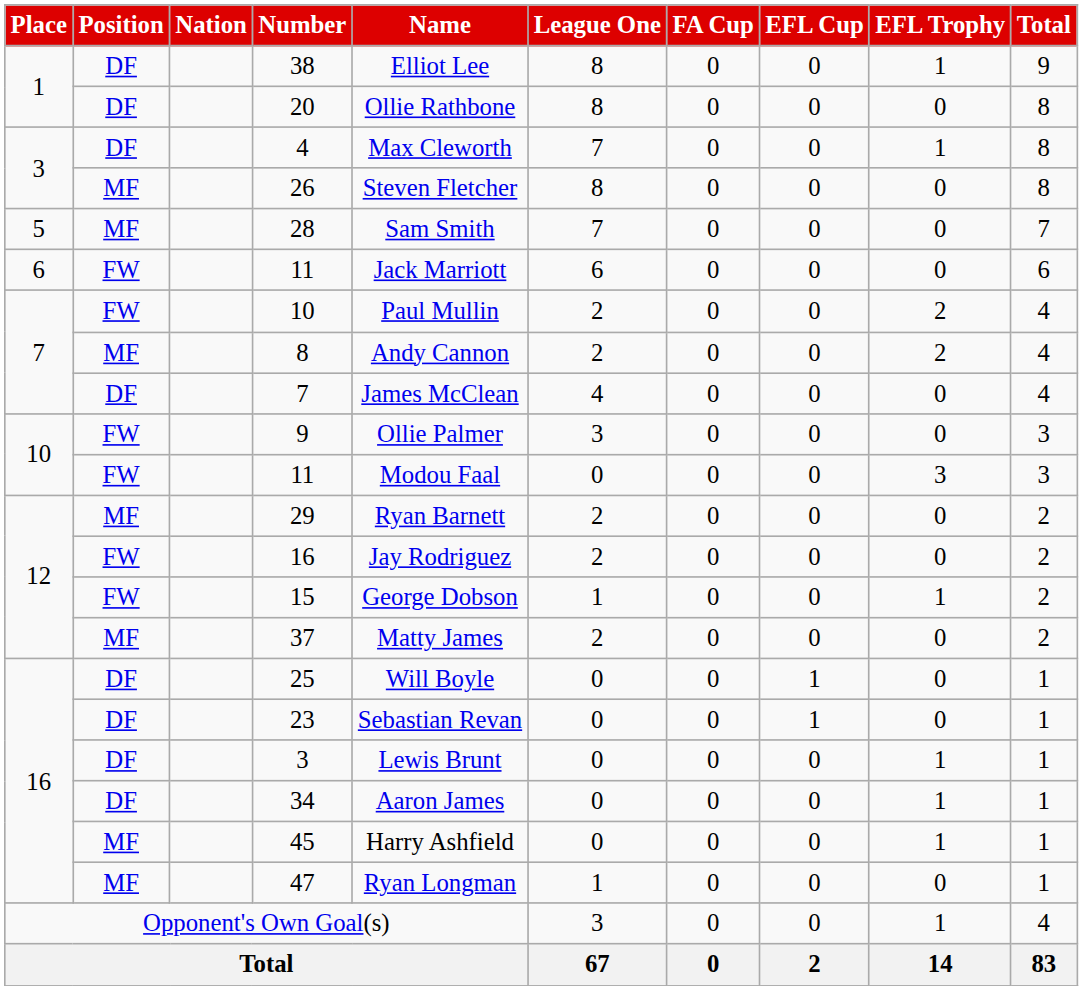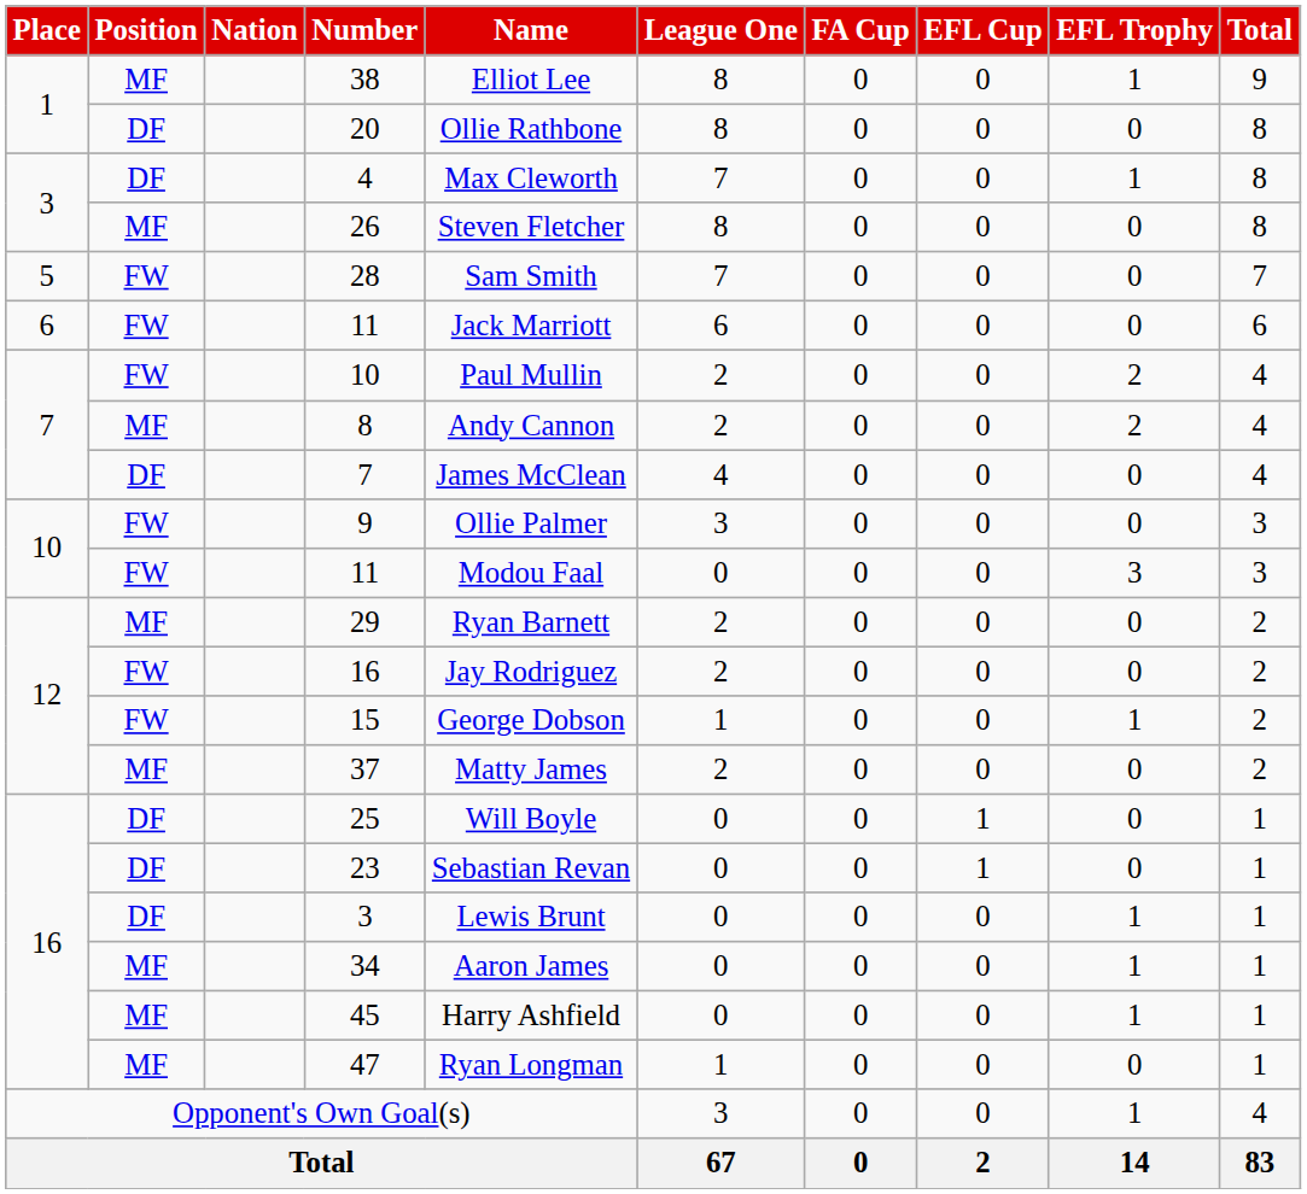38 | Position: DF -> MF
28 | Position: MF -> FW
34 | Position: DF -> MF
